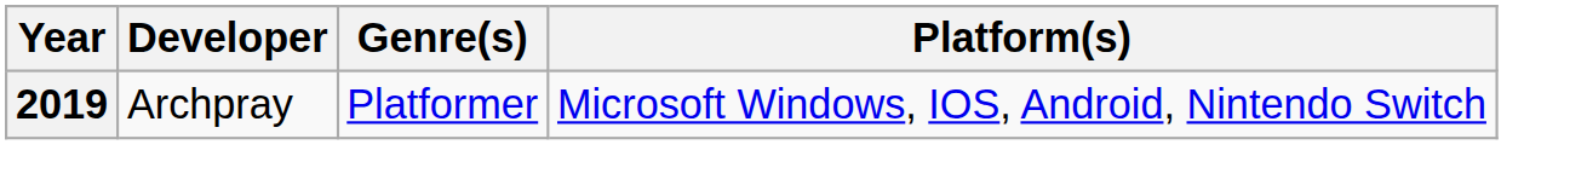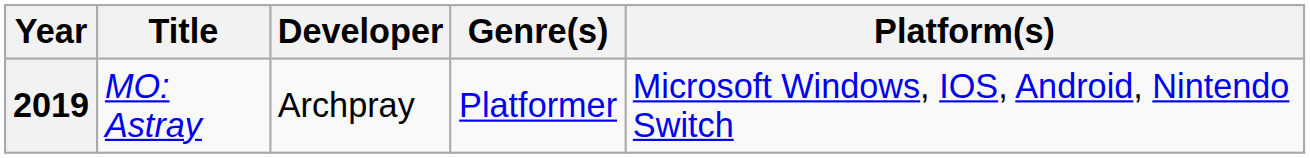+ column: Title | MO: Astray
